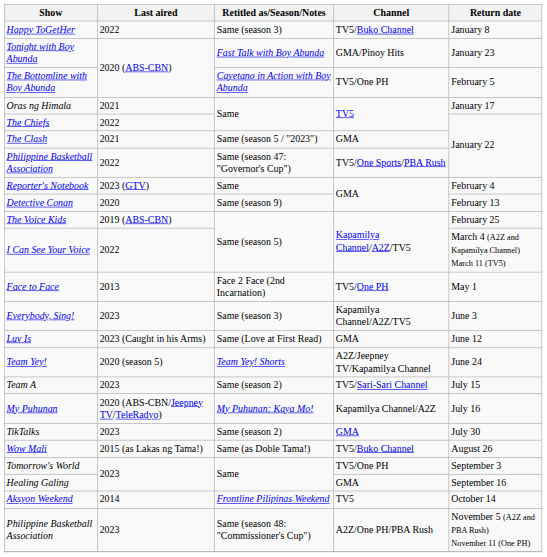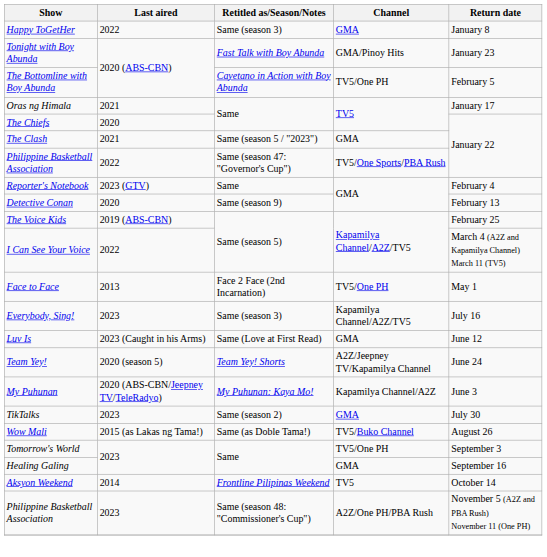Happy ToGetHer | Channel: TV5/Buko Channel -> GMA
The Chiefs | Last aired: 2022 -> 2020
Everybody, Sing! | Return date: June 3 -> July 16
- row: Team A | 2023 | Same (season 2) | TV5/Sari-Sari Channel | July 15
My Puhunan | Return date: July 16 -> June 3
